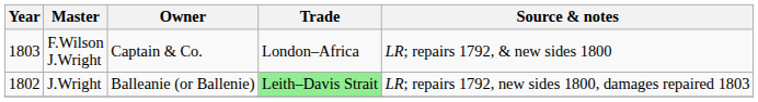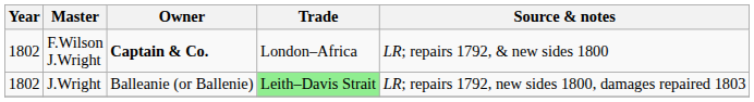F.Wilson J.Wright | Year: 1803 -> 1802
F.Wilson J.Wright | Owner: normal -> bold
